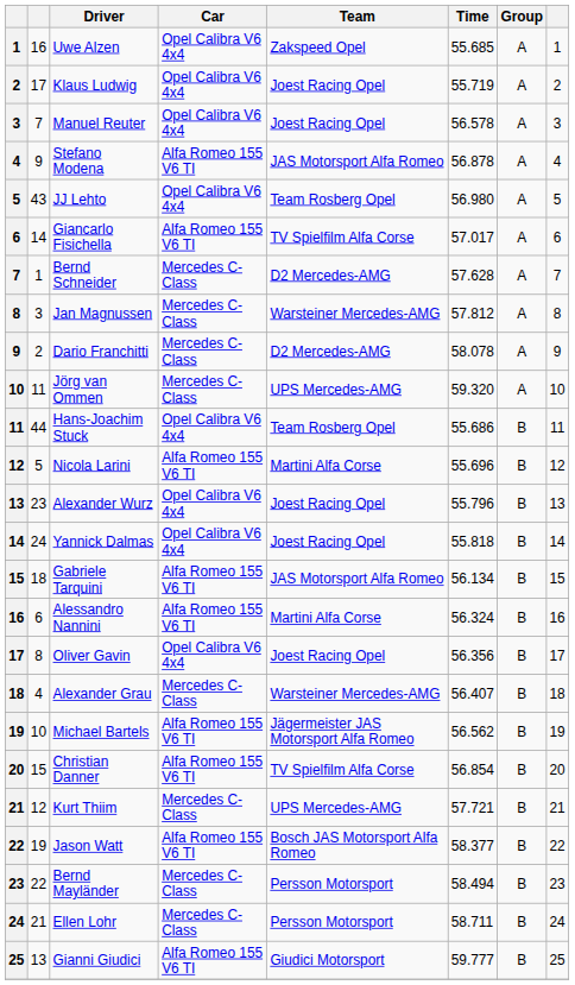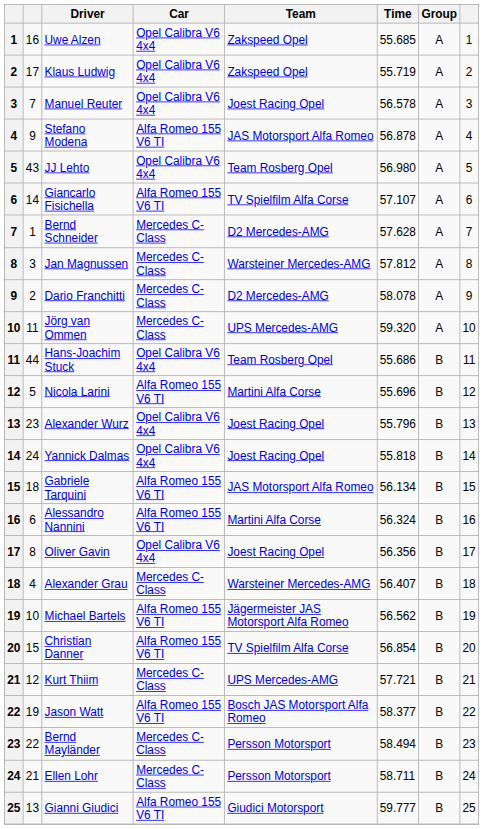Klaus Ludwig | Team: Joest Racing Opel -> Zakspeed Opel
Giancarlo Fisichella | Time: 57.017 -> 57.107
